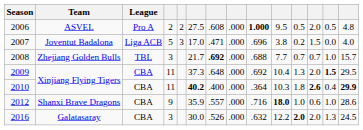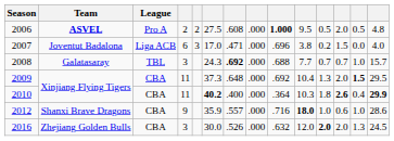2006 | Team: normal -> bold
2007 | column 4: 5 -> 6
2008 | Team: Zhejiang Golden Bulls -> Galatasaray
2008 | column 6: 21.7 -> 24.3
2016 | Team: Galatasaray -> Zhejiang Golden Bulls
2016 | column 10: 12.2 -> 12.0
